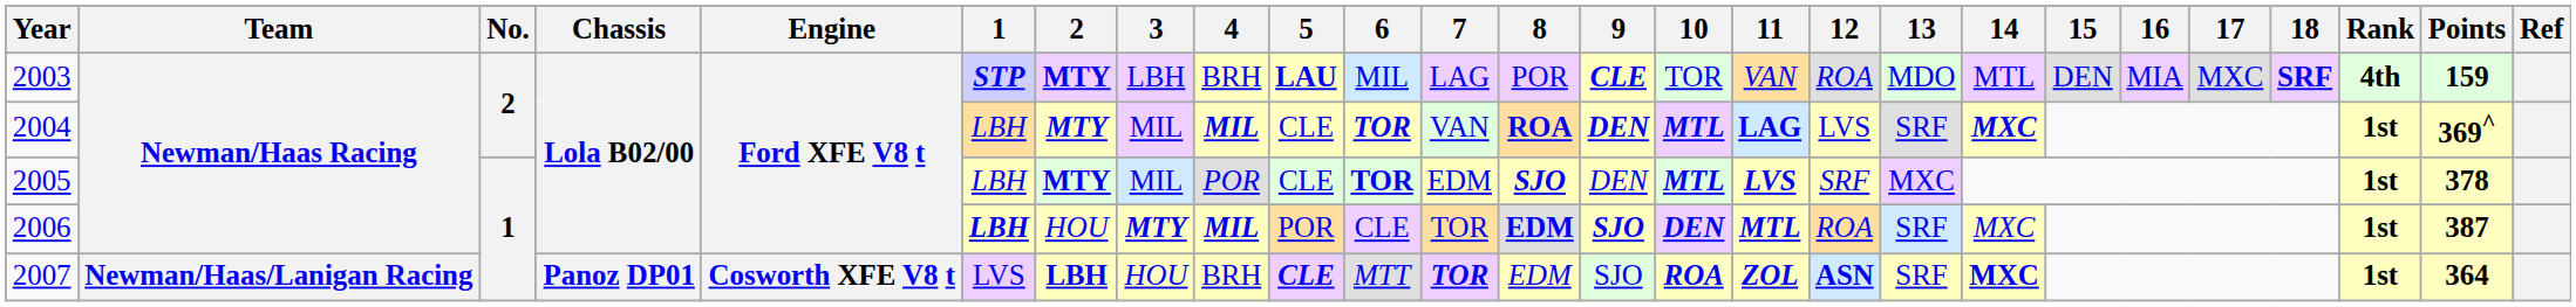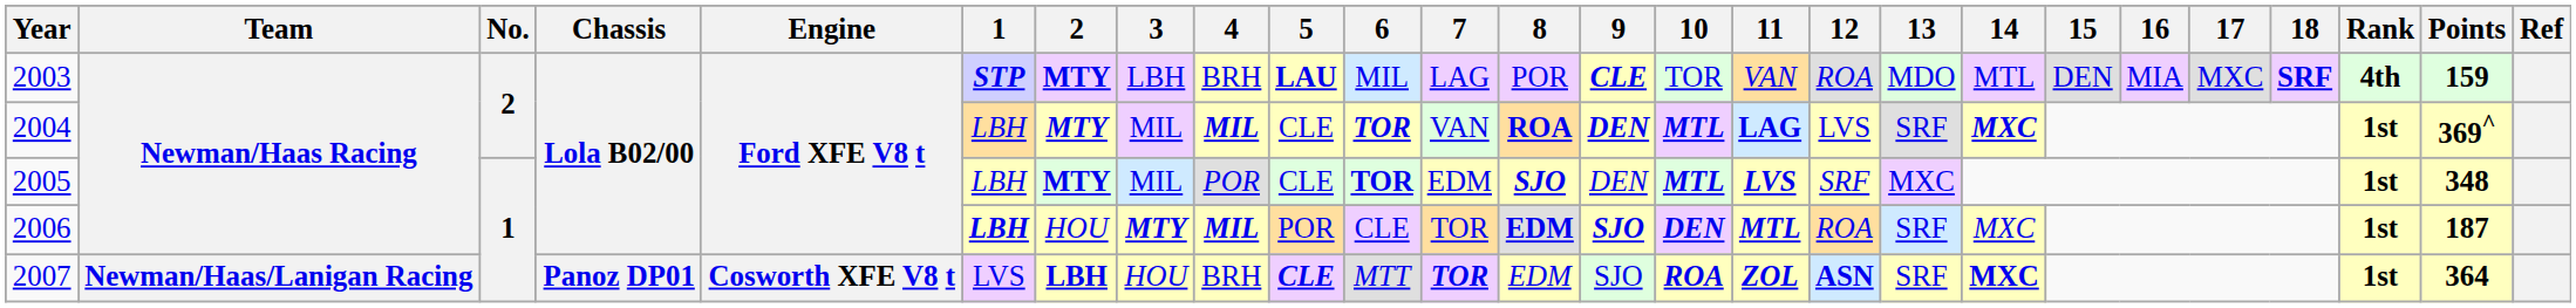2005 | Points: 378 -> 348
2006 | Points: 387 -> 187
